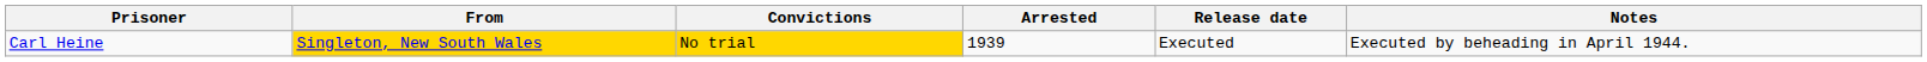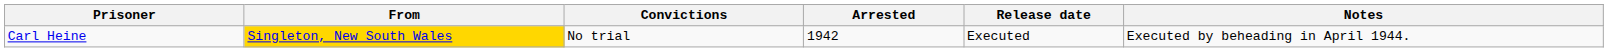Carl Heine | Convictions: gold background -> no background
Carl Heine | Arrested: 1939 -> 1942
